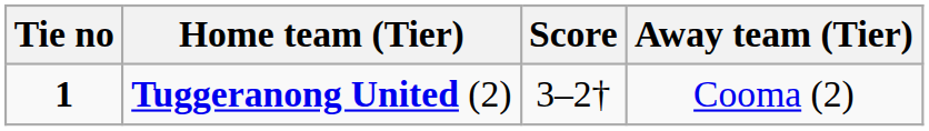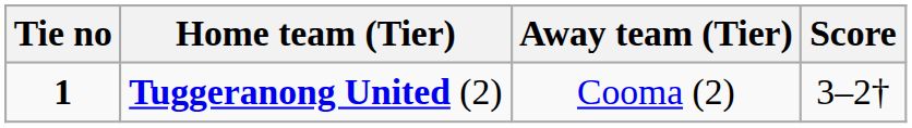columns swapped: Score <-> Away team (Tier)
